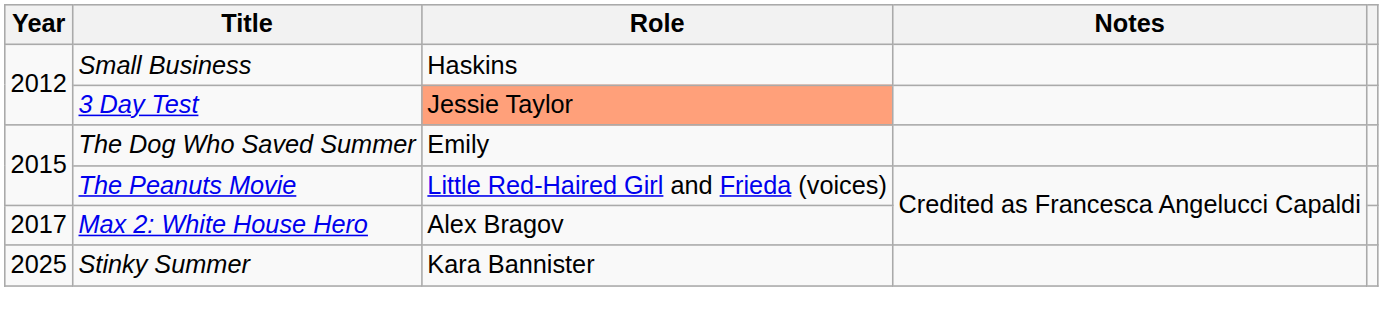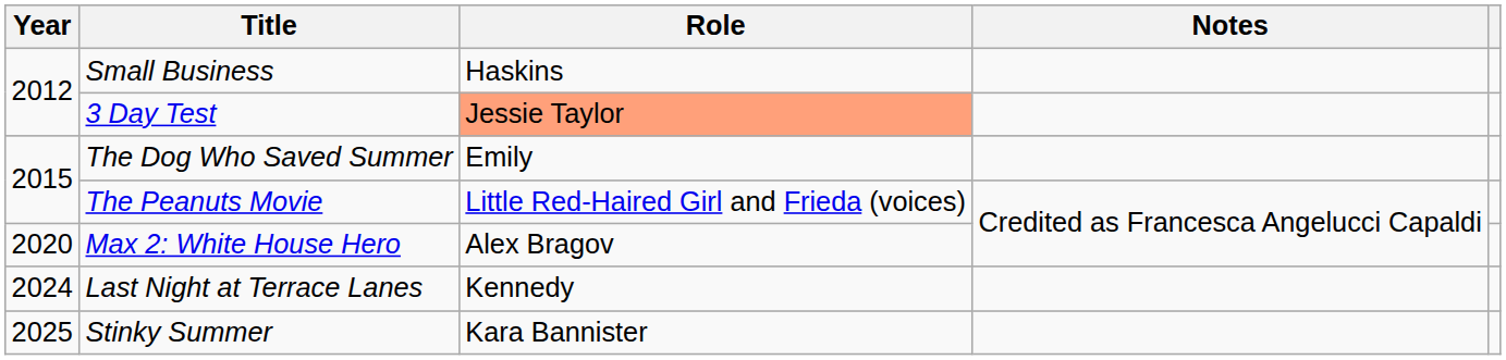Max 2: White House Hero | Year: 2017 -> 2020
+ row: 2024 | Last Night at Terrace Lanes | Kennedy
